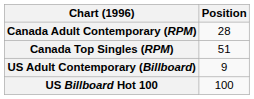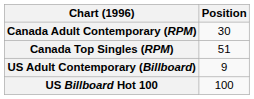Canada Adult Contemporary (RPM) | Position: 28 -> 30
